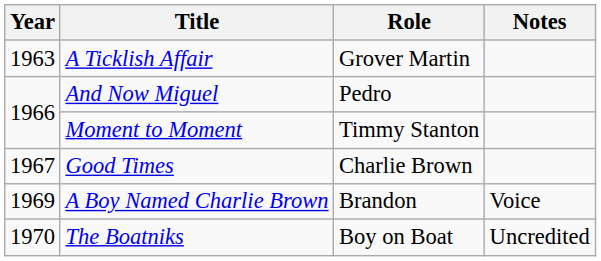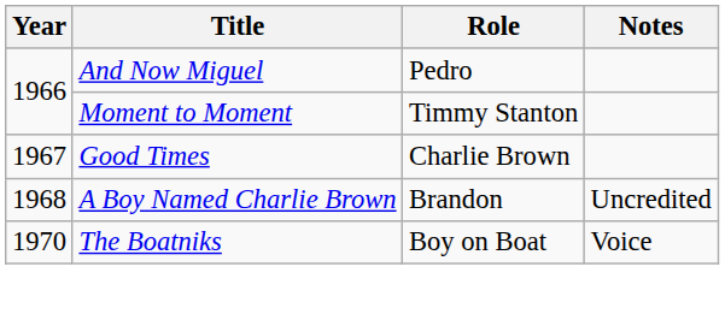- row: 1963 | A Ticklish Affair | Grover Martin
A Boy Named Charlie Brown | Year: 1969 -> 1968
A Boy Named Charlie Brown | Notes: Voice -> Uncredited
The Boatniks | Notes: Uncredited -> Voice
